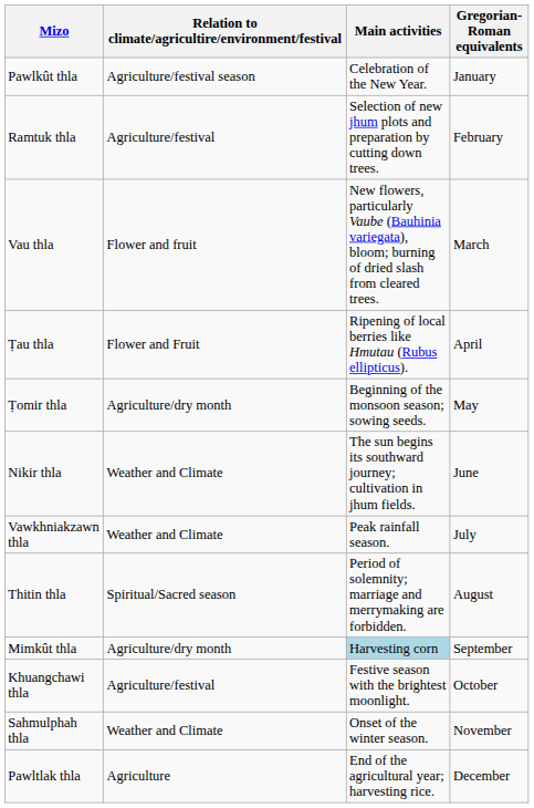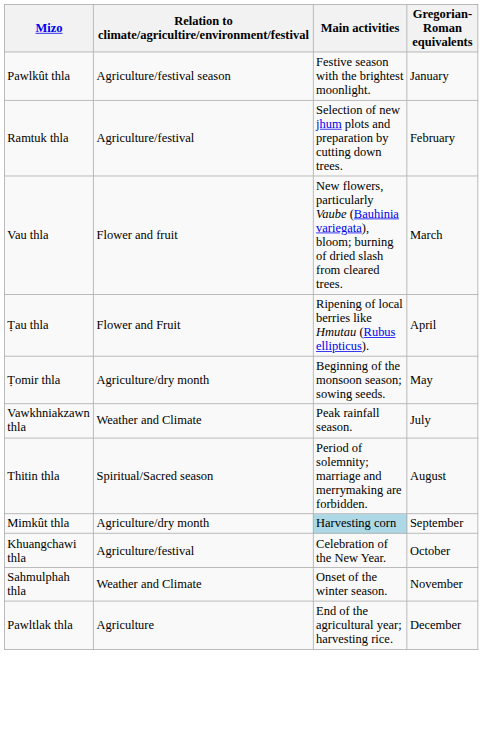Pawlkût thla | Main activities: Celebration of the New Year. -> Festive season with the brightest moonlight.
- row: Nikir thla | Weather and Climate | The sun begins its southward journey; cultivation in jhum fields. | June
Khuangchawi thla | Main activities: Festive season with the brightest moonlight. -> Celebration of the New Year.
